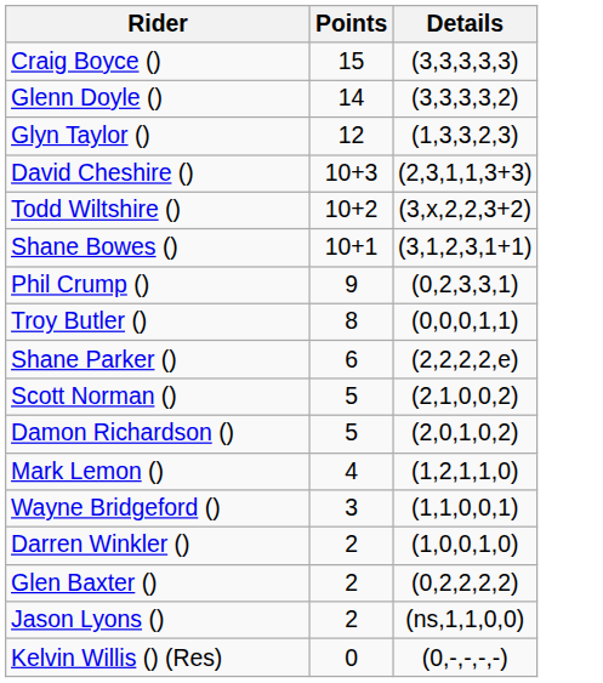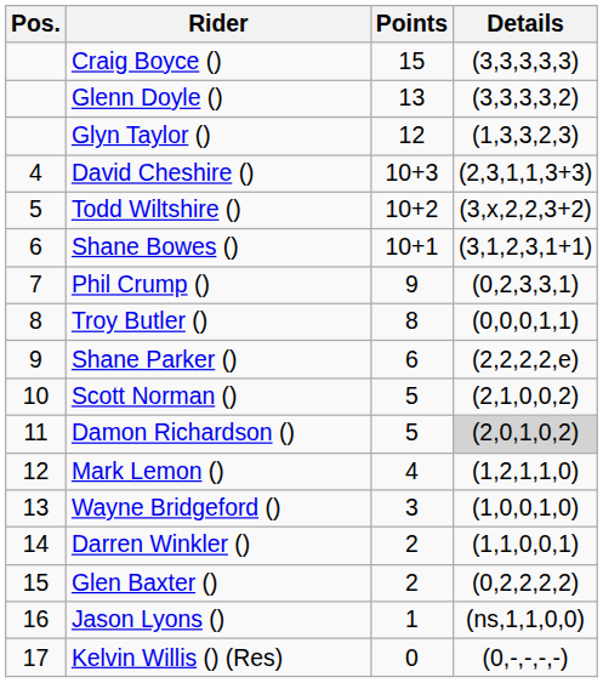+ column: Pos. | 4 | 5 | 6 | 7 | 8 | 9 | 10 | 11 | 12 | 13 | 14 | 15 | 16 | 17
Glenn Doyle () | Points: 14 -> 13
Damon Richardson () | Details: no background -> lightgrey background
Wayne Bridgeford () | Details: (1,1,0,0,1) -> (1,0,0,1,0)
Darren Winkler () | Details: (1,0,0,1,0) -> (1,1,0,0,1)
Jason Lyons () | Points: 2 -> 1
